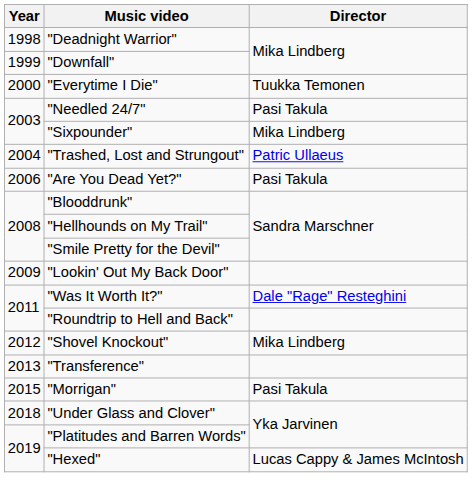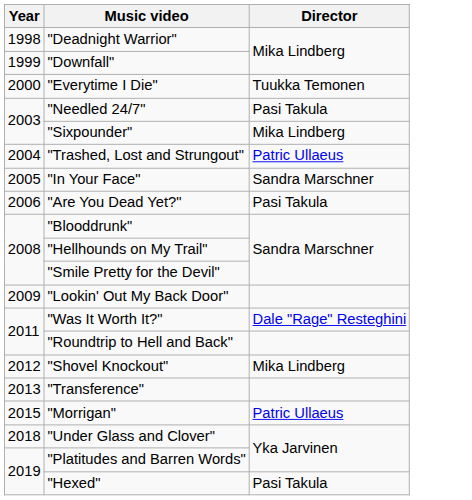+ row: 2005 | "In Your Face" | Sandra Marschner
"Morrigan" | Director: Pasi Takula -> Patric Ullaeus
"Hexed" | Director: Lucas Cappy & James McIntosh -> Pasi Takula
